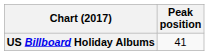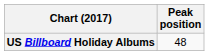US Billboard Holiday Albums | Peak position: 41 -> 48
